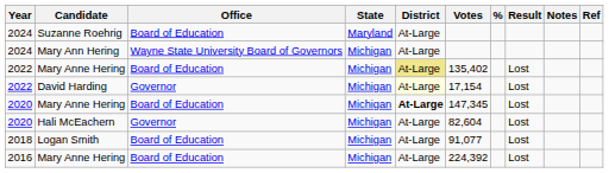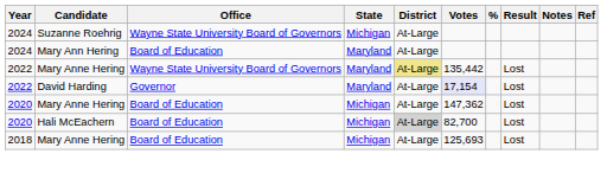Suzanne Roehrig | Office: Board of Education -> Wayne State University Board of Governors
Suzanne Roehrig | State: Maryland -> Michigan
Mary Ann Hering | Office: Wayne State University Board of Governors -> Board of Education
Mary Ann Hering | State: Michigan -> Maryland
2022 / Mary Anne Hering | Office: Board of Education -> Wayne State University Board of Governors
2022 / Mary Anne Hering | State: Michigan -> Maryland
2022 / Mary Anne Hering | Votes: 135,402 -> 135,442
David Harding | State: Michigan -> Maryland
David Harding | District: lightyellow background -> no background
David Harding | Votes: no background -> lavender background
2020 / Mary Anne Hering | District: bold -> normal
2020 / Mary Anne Hering | Votes: 147,345 -> 147,362
Hali McEachern | Office: Governor -> Board of Education
Hali McEachern | District: no background -> lightgrey background
Hali McEachern | Votes: 82,604 -> 82,700
+ row: 2018 | Mary Anne Hering | Board of Education | Michigan | At-Large | 125,693 | Lost
- row: 2018 | Logan Smith | Board of Education | Michigan | At-Large | 91,077 | Lost
- row: 2016 | Mary Anne Hering | Board of Education | Michigan | At-Large | 224,392 | Lost
